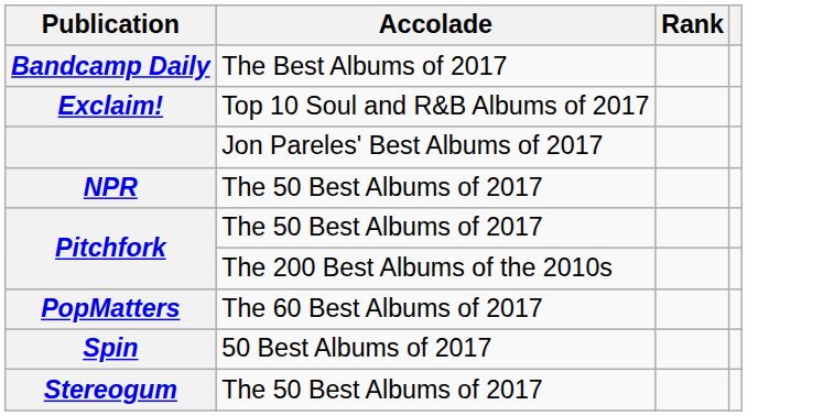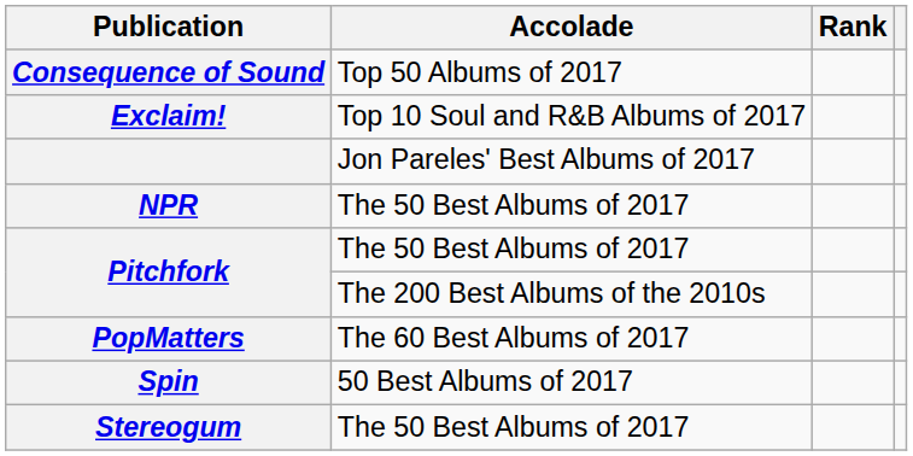- row: Bandcamp Daily | The Best Albums of 2017
+ row: Consequence of Sound | Top 50 Albums of 2017
